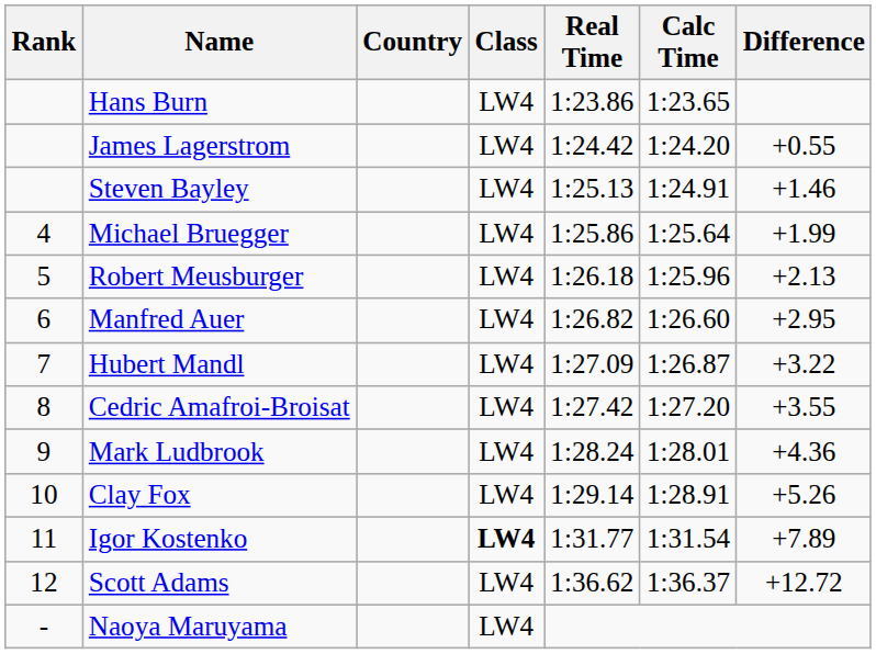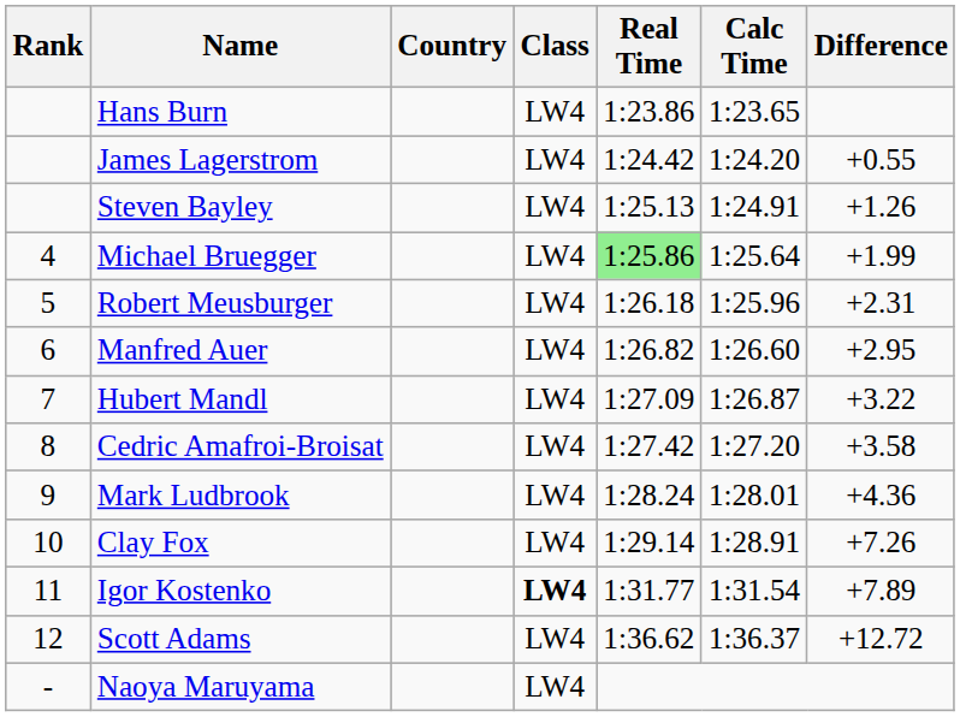Steven Bayley | Difference: +1.46 -> +1.26
Michael Bruegger | Real Time: no background -> lightgreen background
Robert Meusburger | Difference: +2.13 -> +2.31
Cedric Amafroi-Broisat | Difference: +3.55 -> +3.58
Clay Fox | Difference: +5.26 -> +7.26
